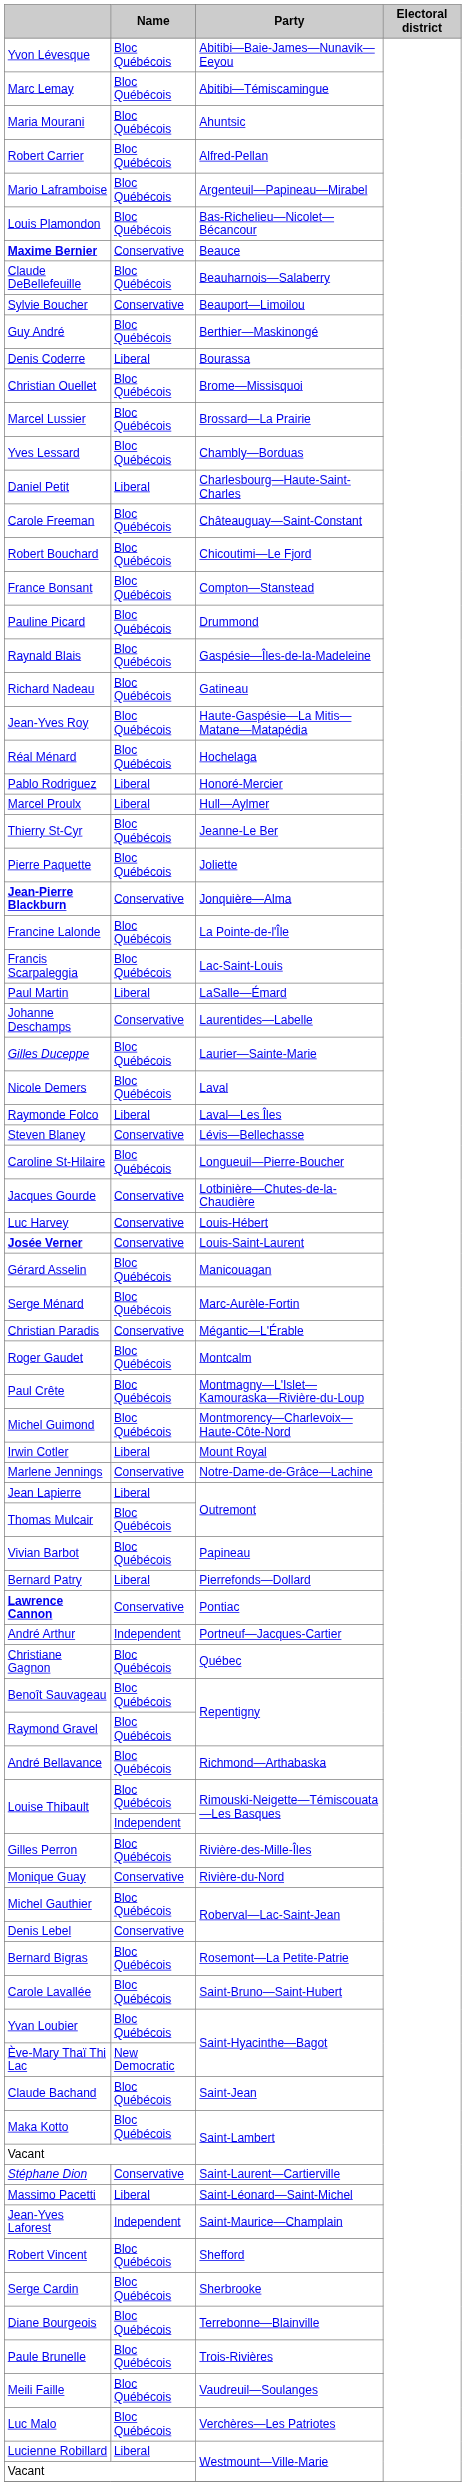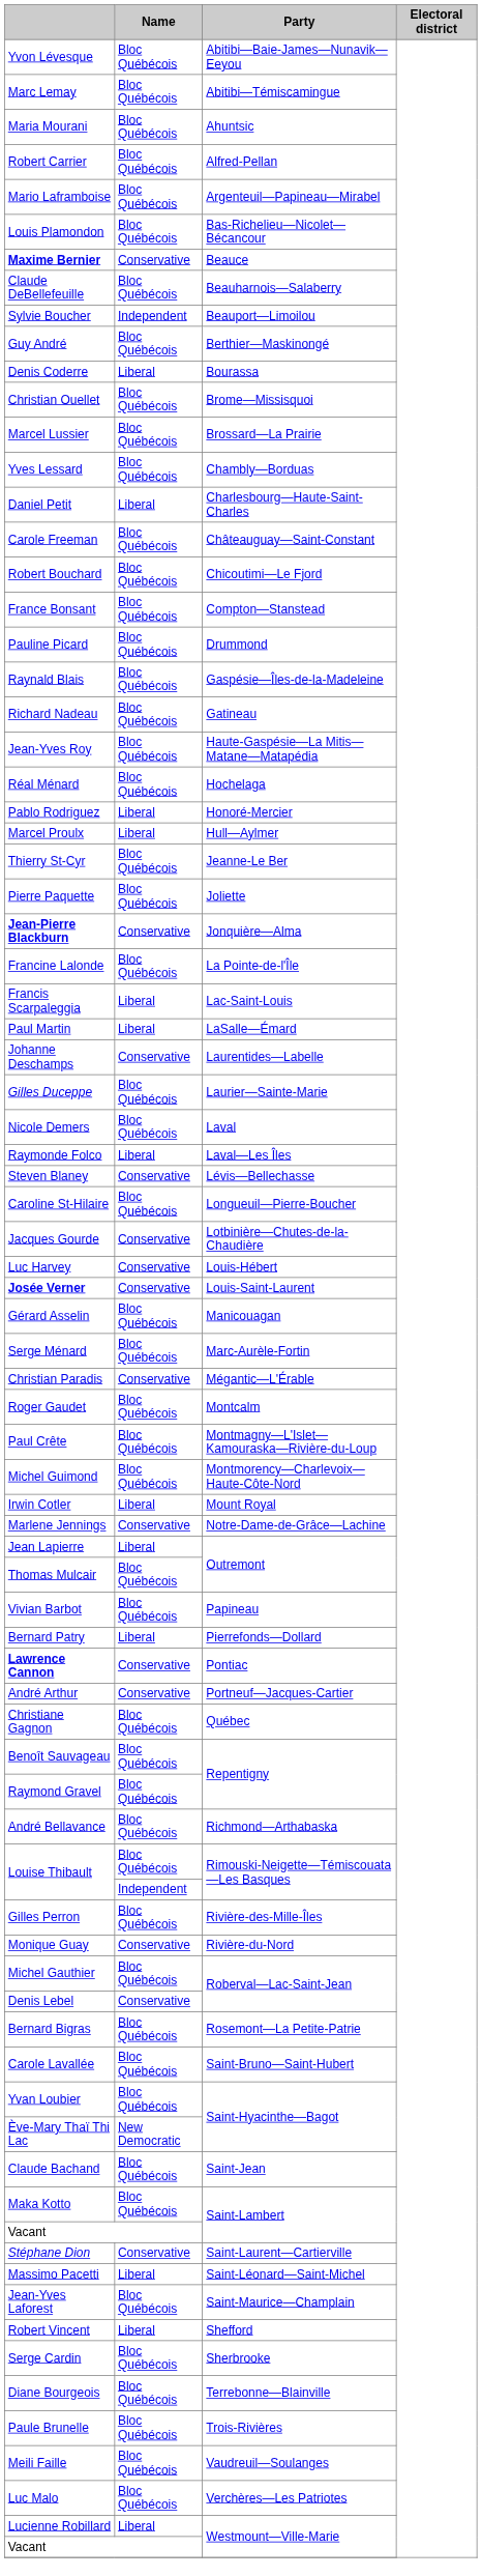Sylvie Boucher | Name: Conservative -> Independent
Francis Scarpaleggia | Name: Bloc Québécois -> Liberal
André Arthur | Name: Independent -> Conservative
Jean-Yves Laforest | Name: Independent -> Bloc Québécois
Robert Vincent | Name: Bloc Québécois -> Liberal
